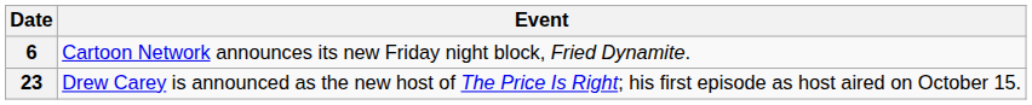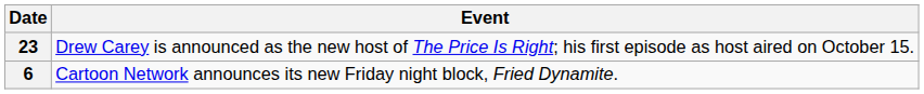rows swapped: 6 <-> 23
